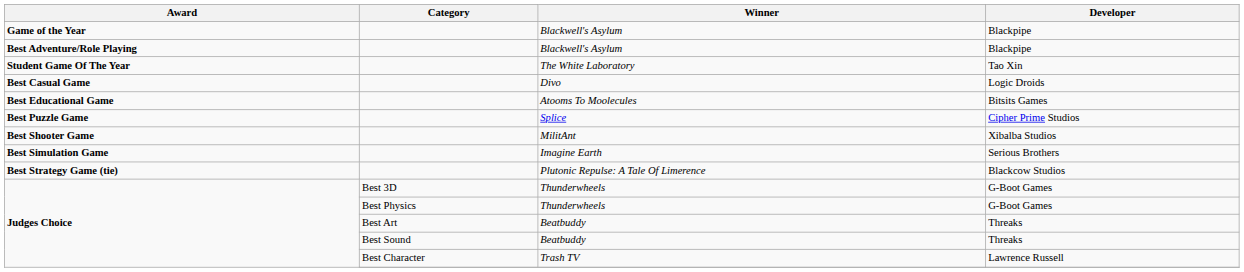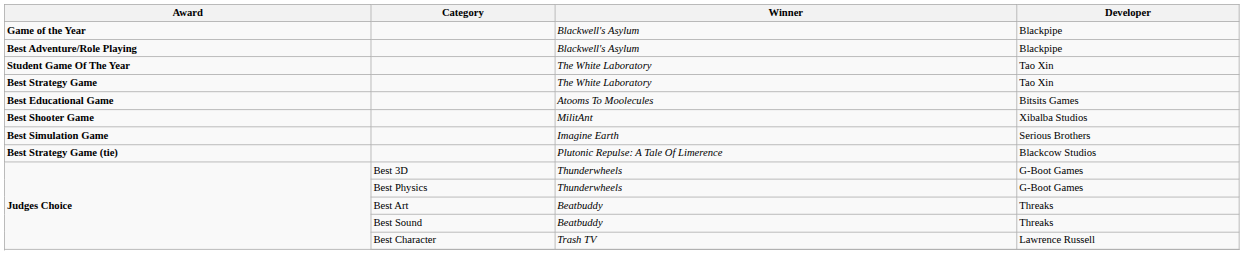+ row: Best Strategy Game | The White Laboratory | Tao Xin
- row: Best Casual Game | Divo | Logic Droids
- row: Best Puzzle Game | Splice | Cipher Prime Studios
